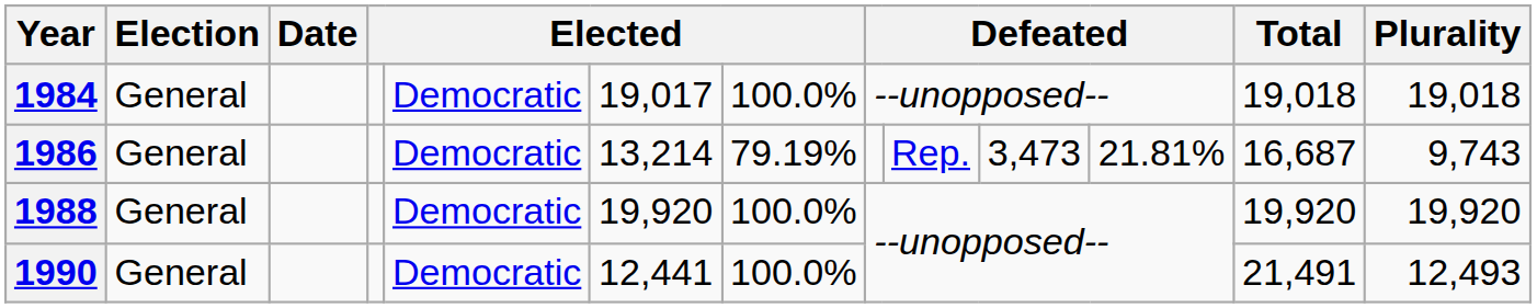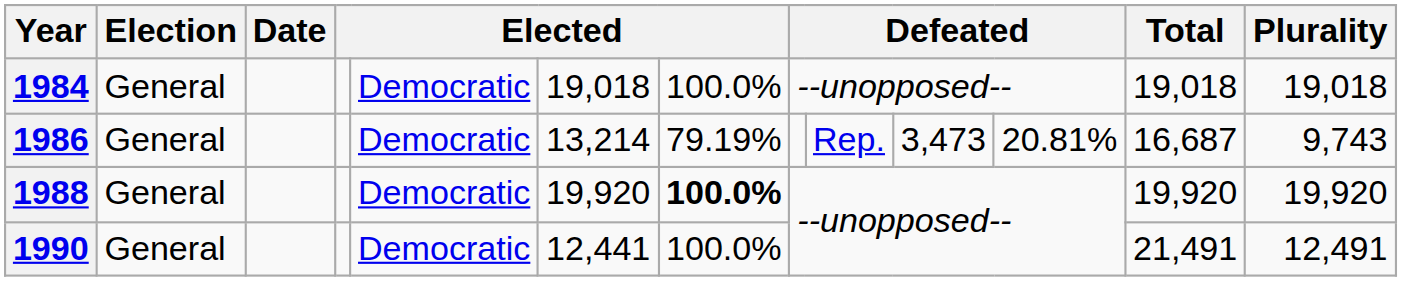1984 | column 6: 19,017 -> 19,018
1986 | column 11: 21.81% -> 20.81%
1988 | column 7: normal -> bold
1990 | Plurality: 12,493 -> 12,491
